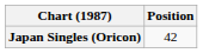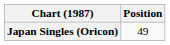Japan Singles (Oricon) | Position: 42 -> 49
